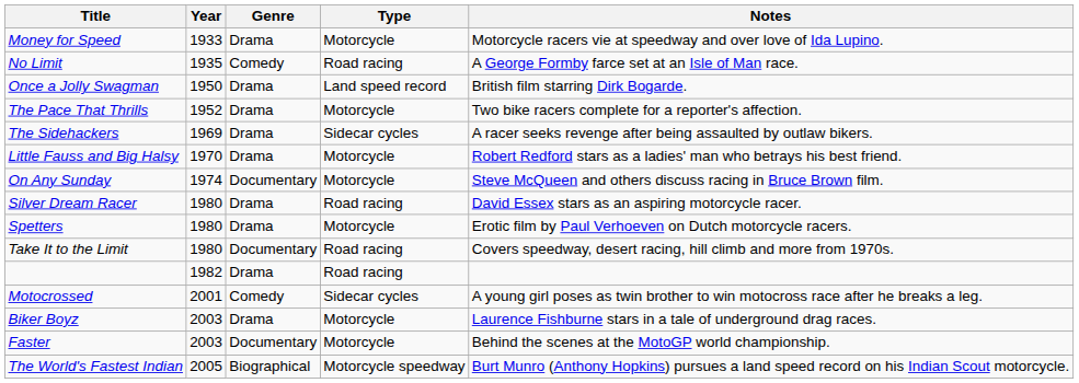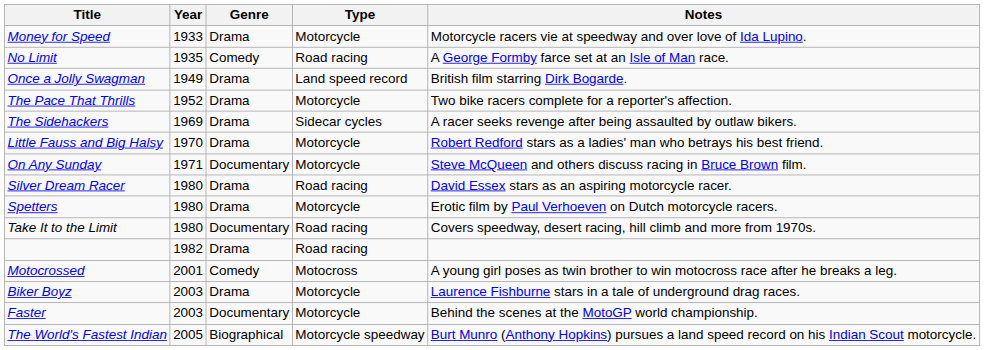Once a Jolly Swagman | Year: 1950 -> 1949
On Any Sunday | Year: 1974 -> 1971
Motocrossed | Type: Sidecar cycles -> Motocross
